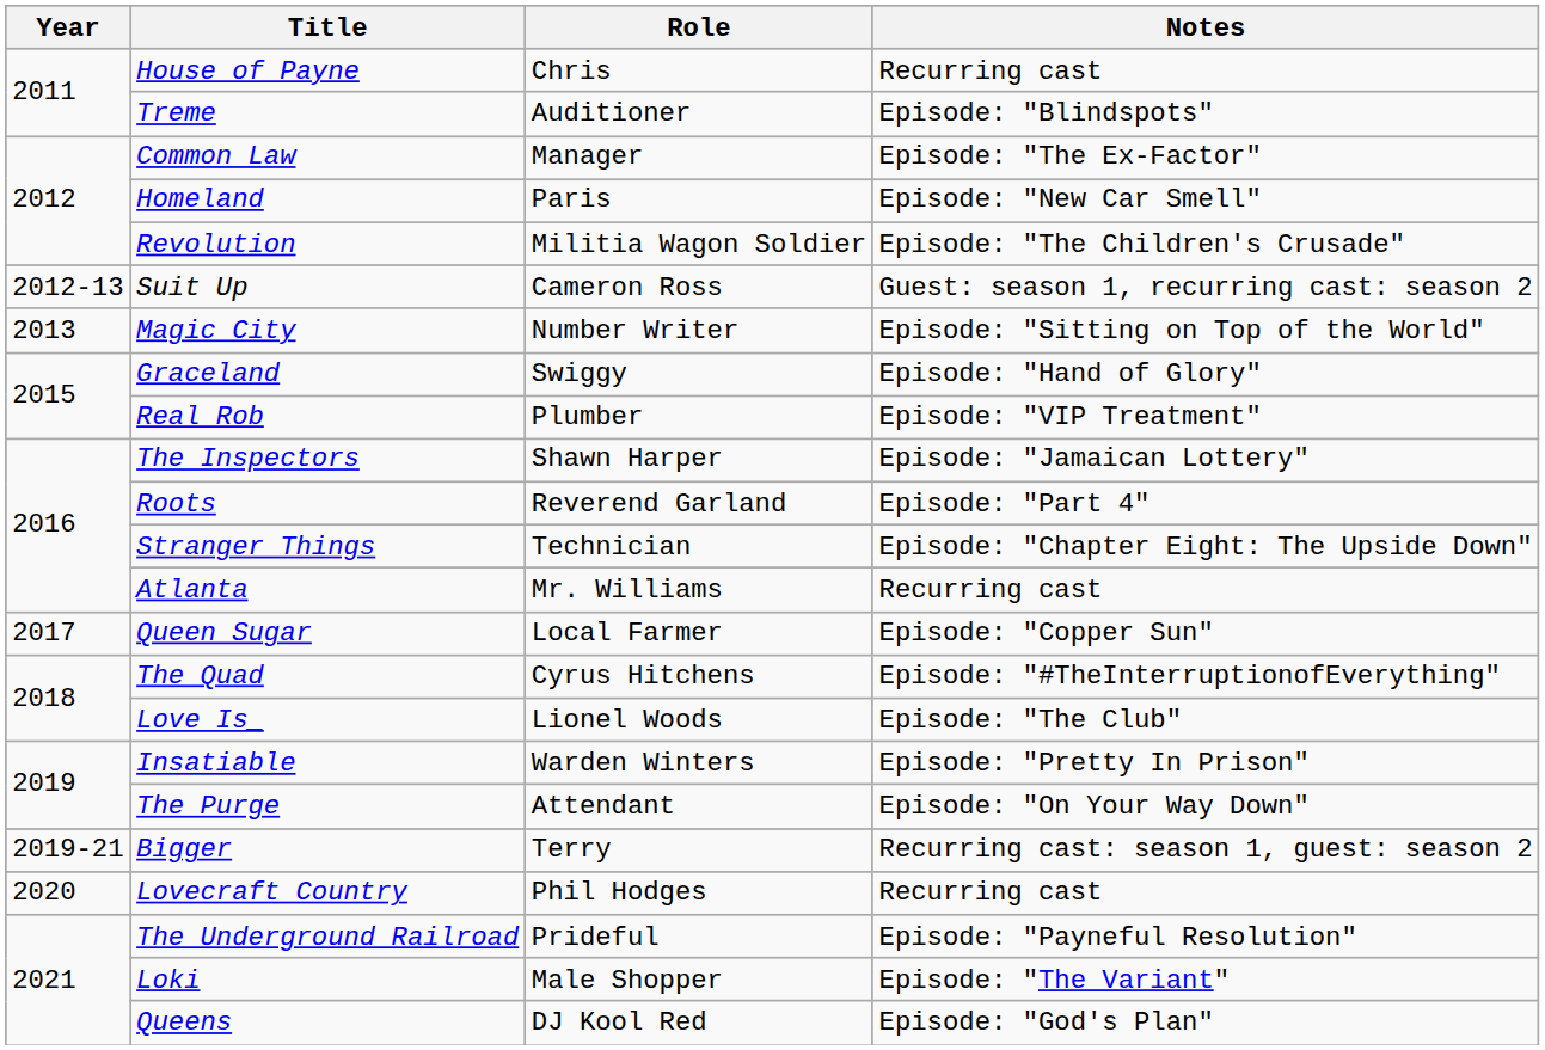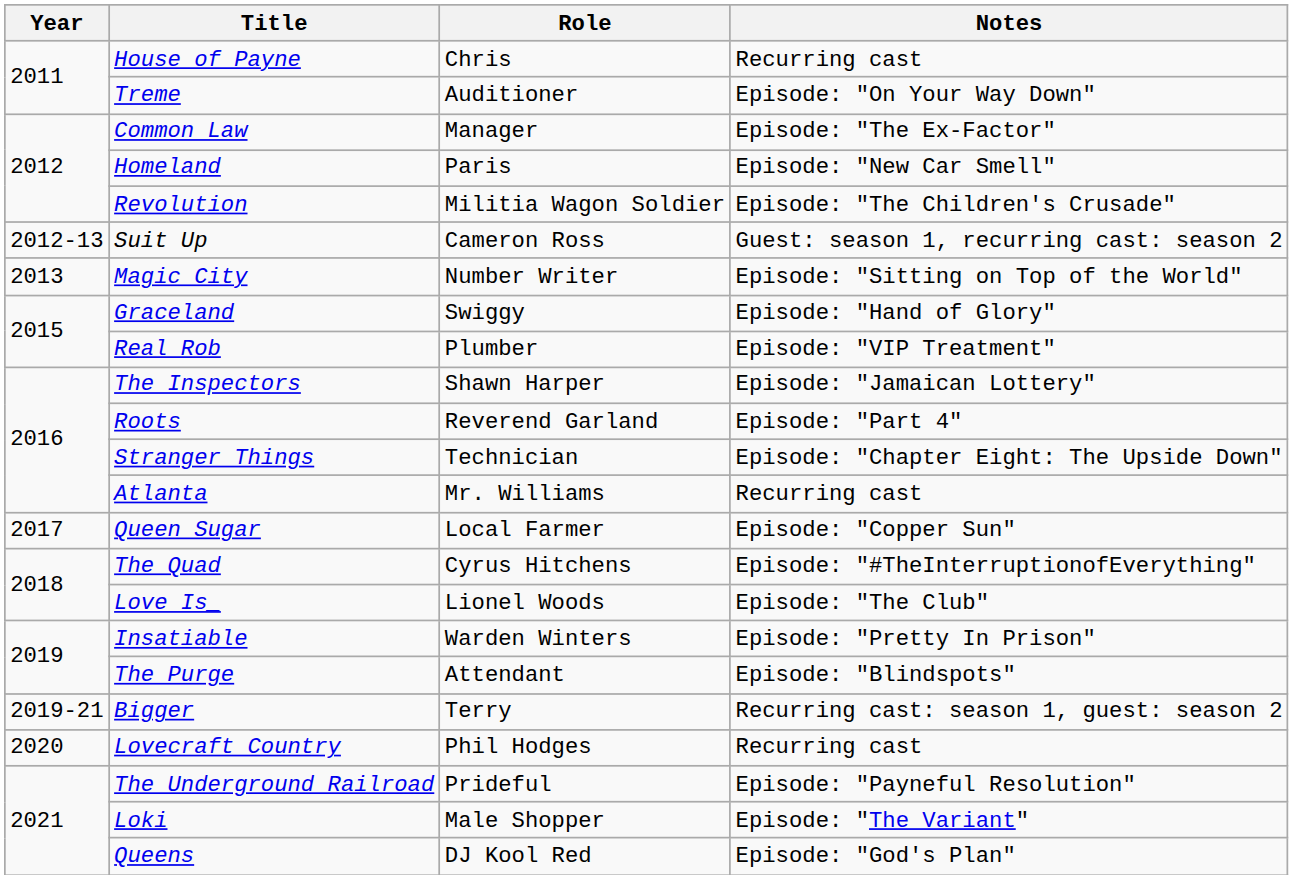Treme | Notes: Episode: "Blindspots" -> Episode: "On Your Way Down"
The Purge | Notes: Episode: "On Your Way Down" -> Episode: "Blindspots"
